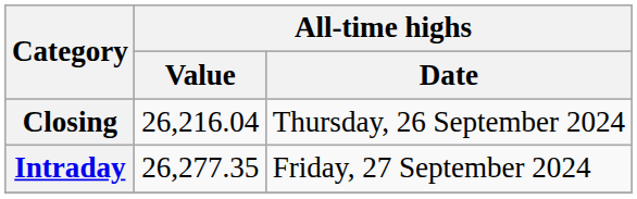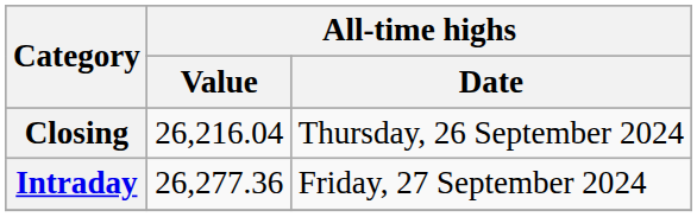Intraday | All-time highs / Value: 26,277.35 -> 26,277.36
